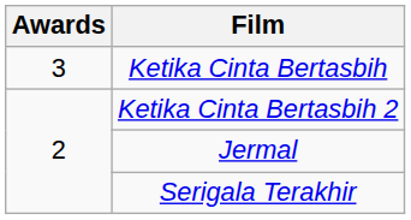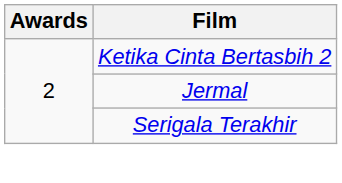- row: 3 | Ketika Cinta Bertasbih
